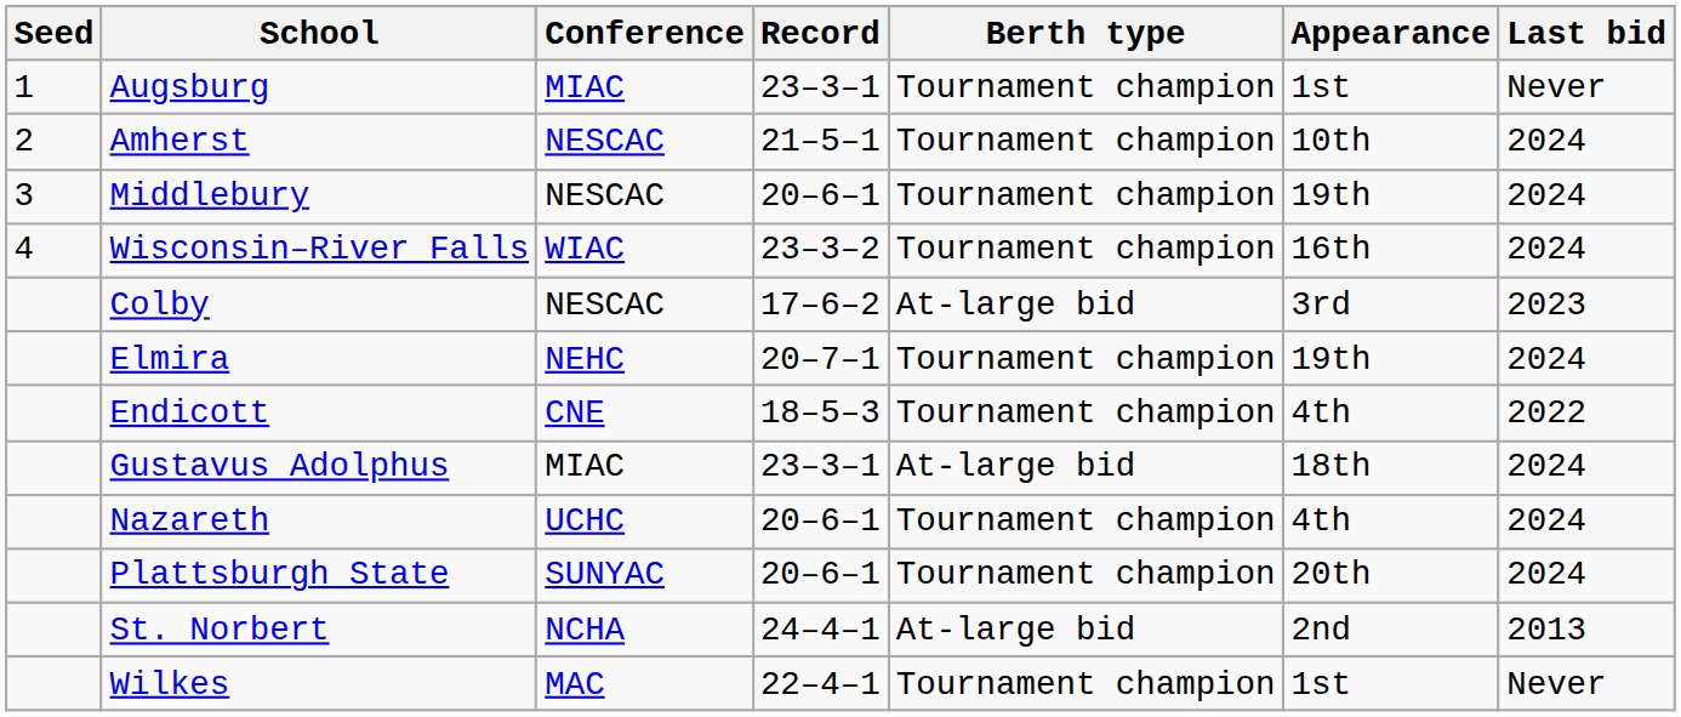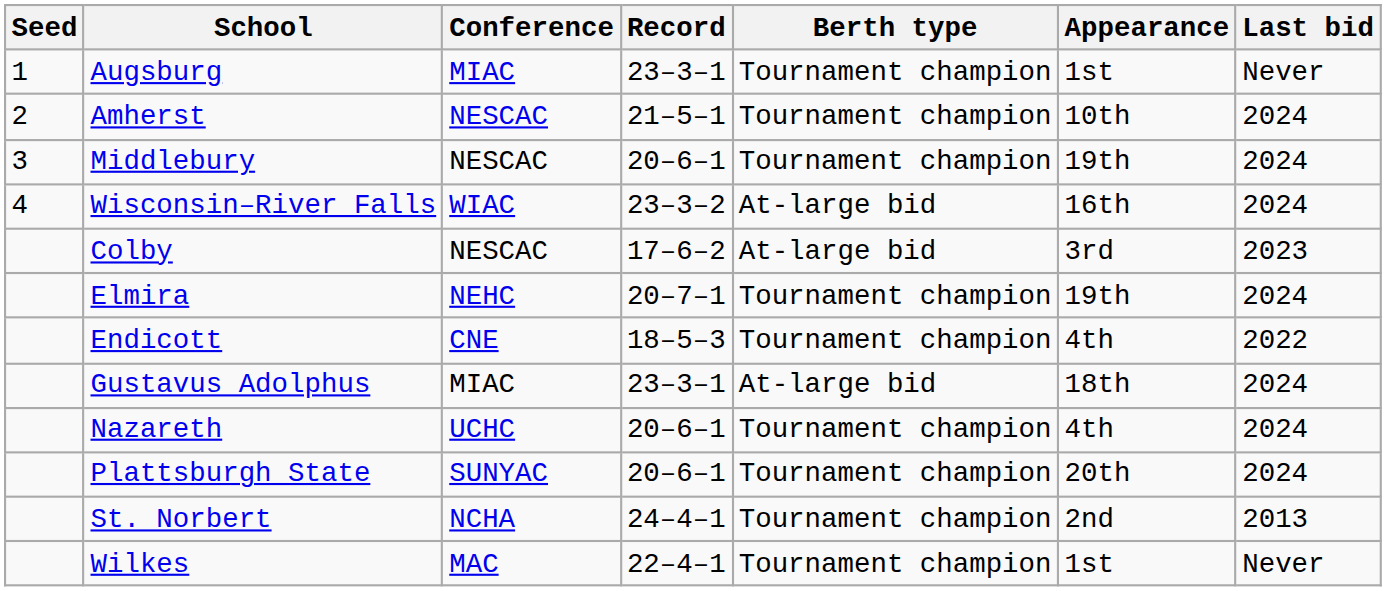Wisconsin–River Falls | Berth type: Tournament champion -> At-large bid
St. Norbert | Berth type: At-large bid -> Tournament champion
